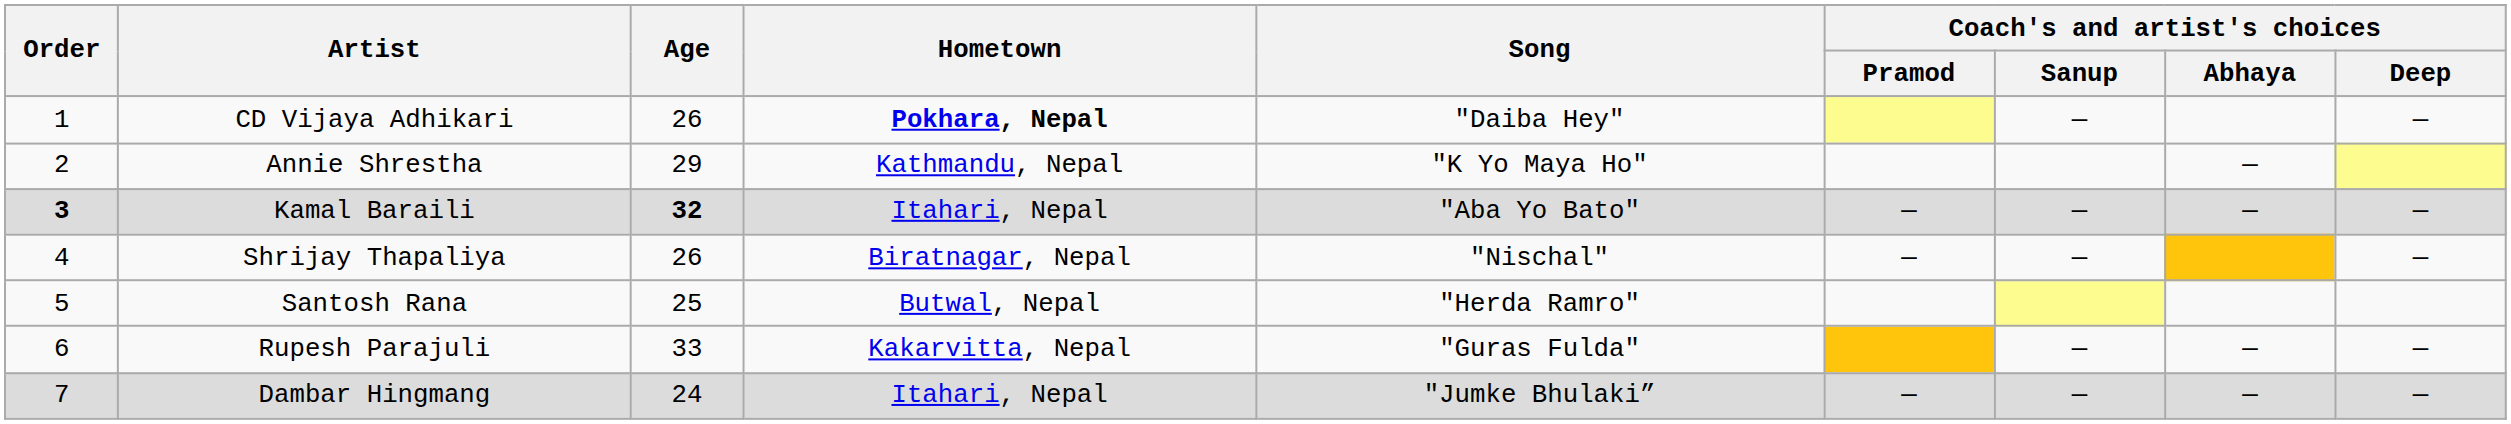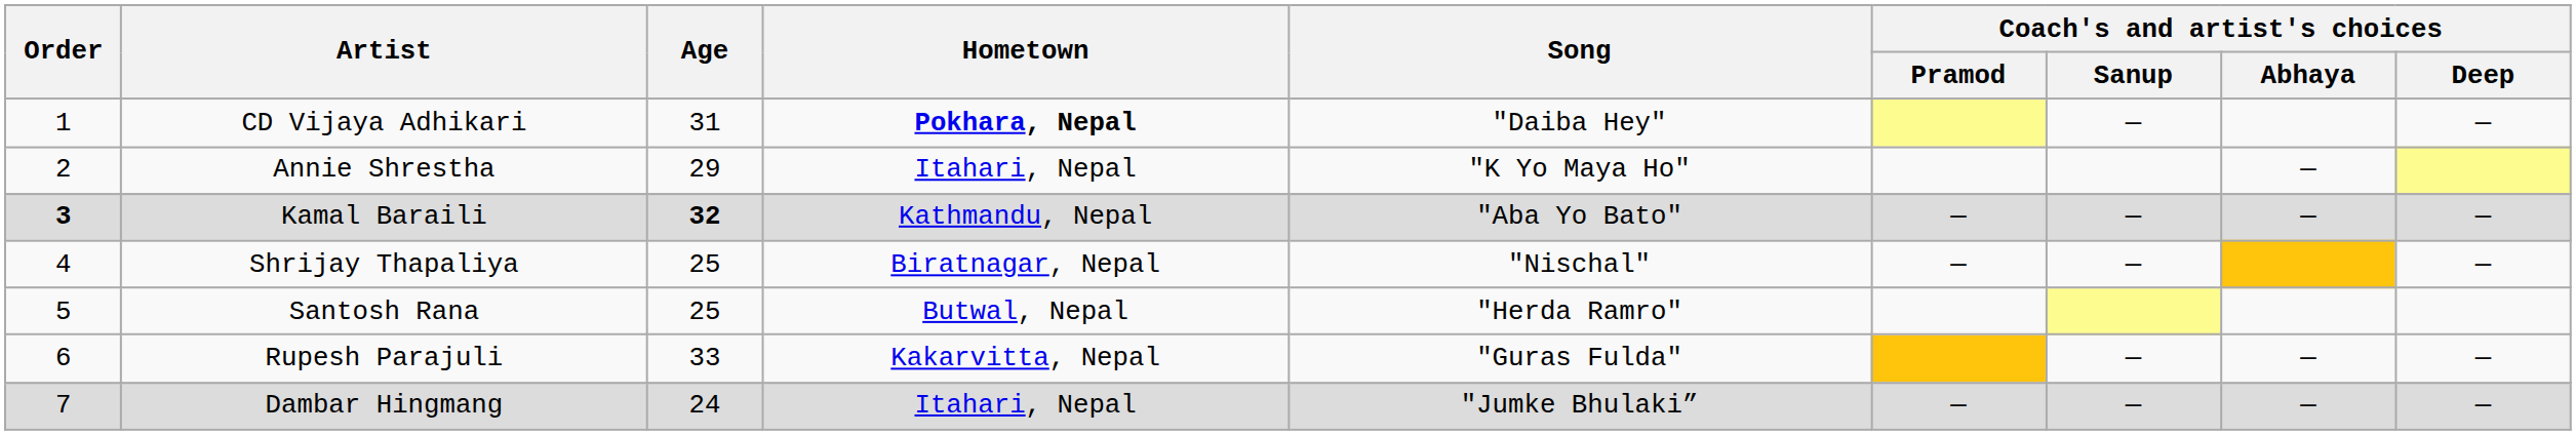CD Vijaya Adhikari | Age: 26 -> 31
Annie Shrestha | Hometown: Kathmandu, Nepal -> Itahari, Nepal
Kamal Baraili | Hometown: Itahari, Nepal -> Kathmandu, Nepal
Shrijay Thapaliya | Age: 26 -> 25
